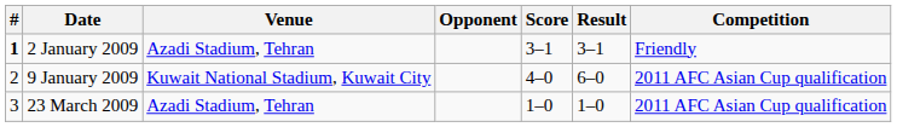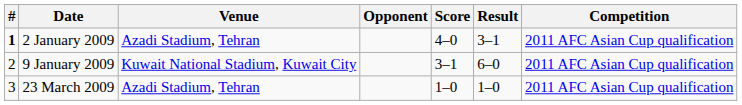2 January 2009 | Score: 3–1 -> 4–0
2 January 2009 | Competition: Friendly -> 2011 AFC Asian Cup qualification
9 January 2009 | Score: 4–0 -> 3–1
